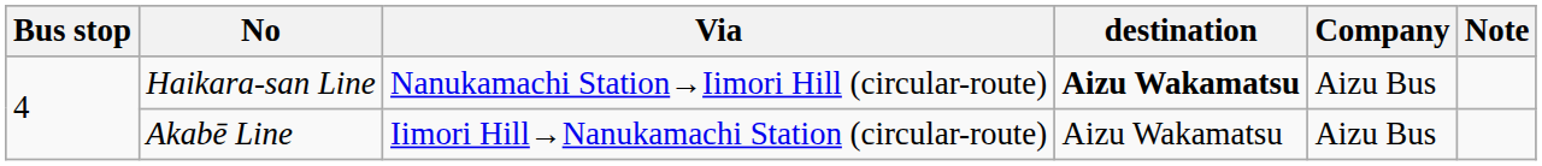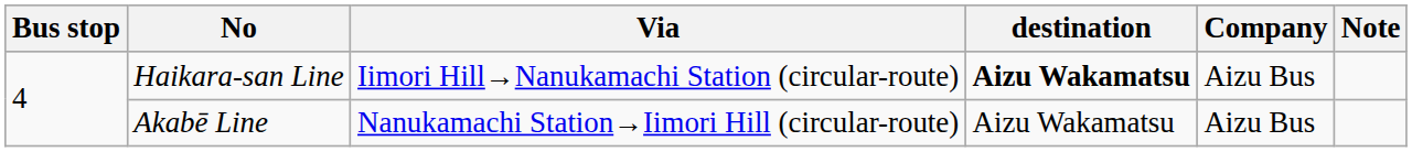Haikara-san Line | Via: Nanukamachi Station→Iimori Hill (circular-route) -> Iimori Hill→Nanukamachi Station (circular-route)
Akabē Line | Via: Iimori Hill→Nanukamachi Station (circular-route) -> Nanukamachi Station→Iimori Hill (circular-route)
